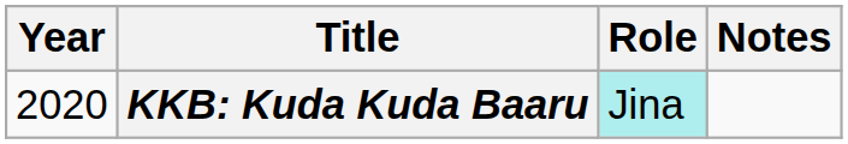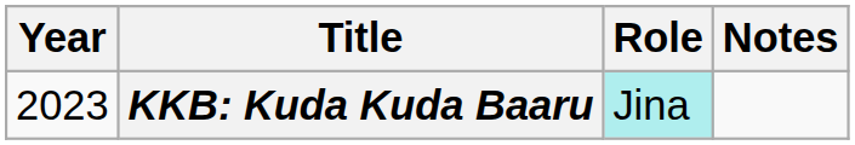KKB: Kuda Kuda Baaru | Year: 2020 -> 2023
